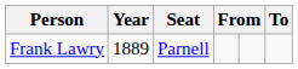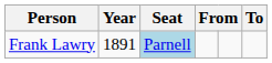Frank Lawry | Year: 1889 -> 1891
Frank Lawry | Seat: no background -> lightblue background
